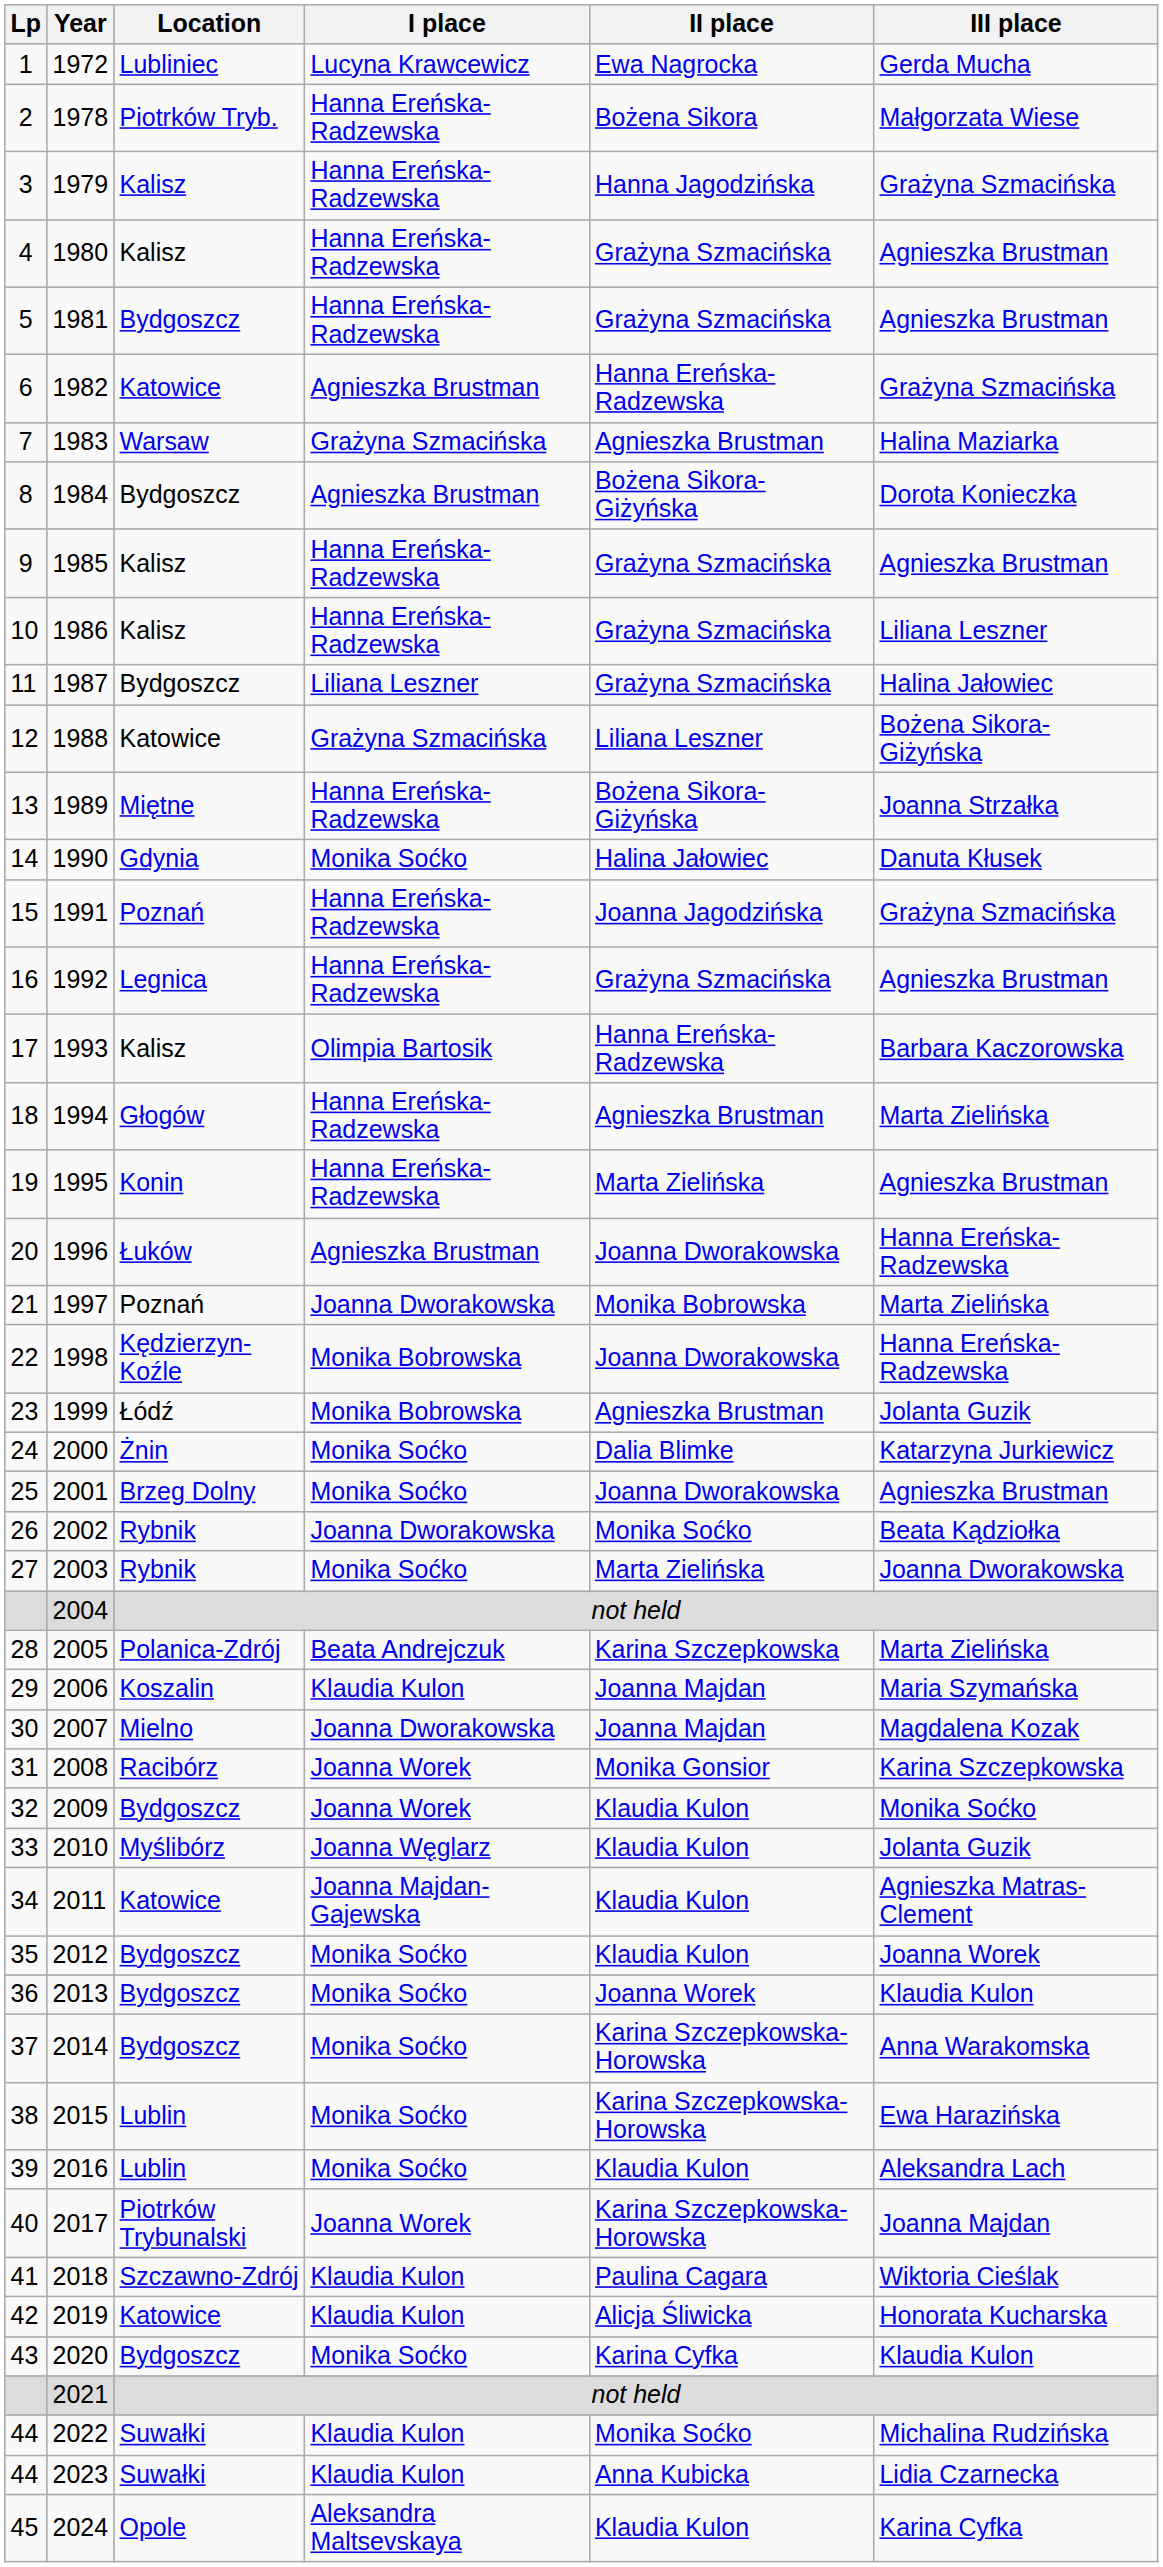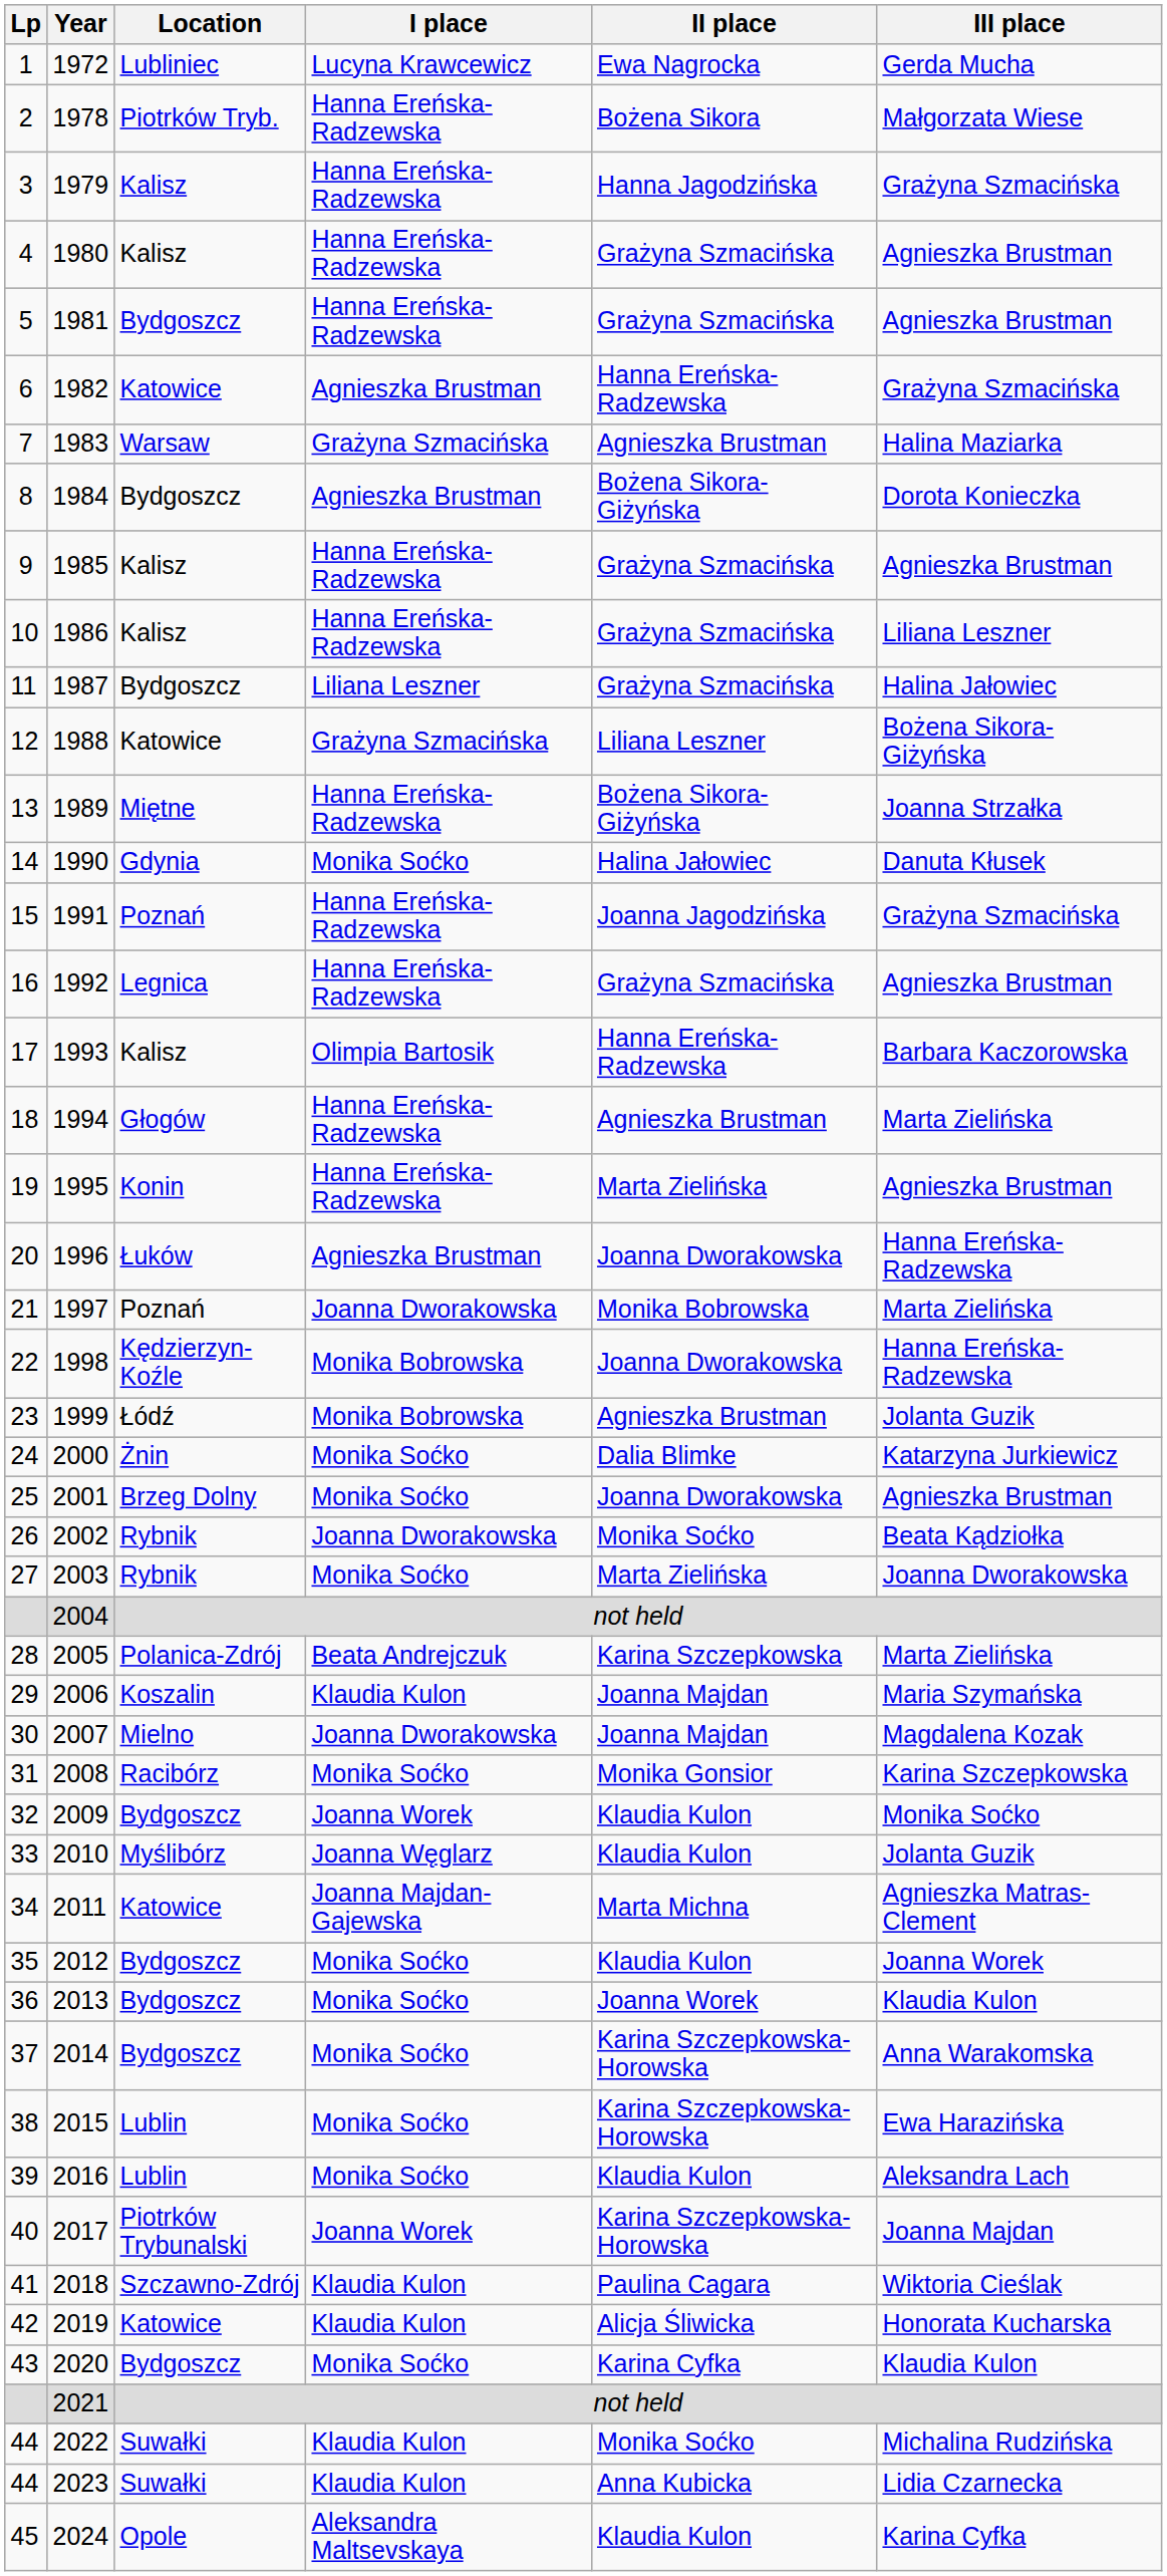2008 | I place: Joanna Worek -> Monika Soćko
2011 | II place: Klaudia Kulon -> Marta Michna
